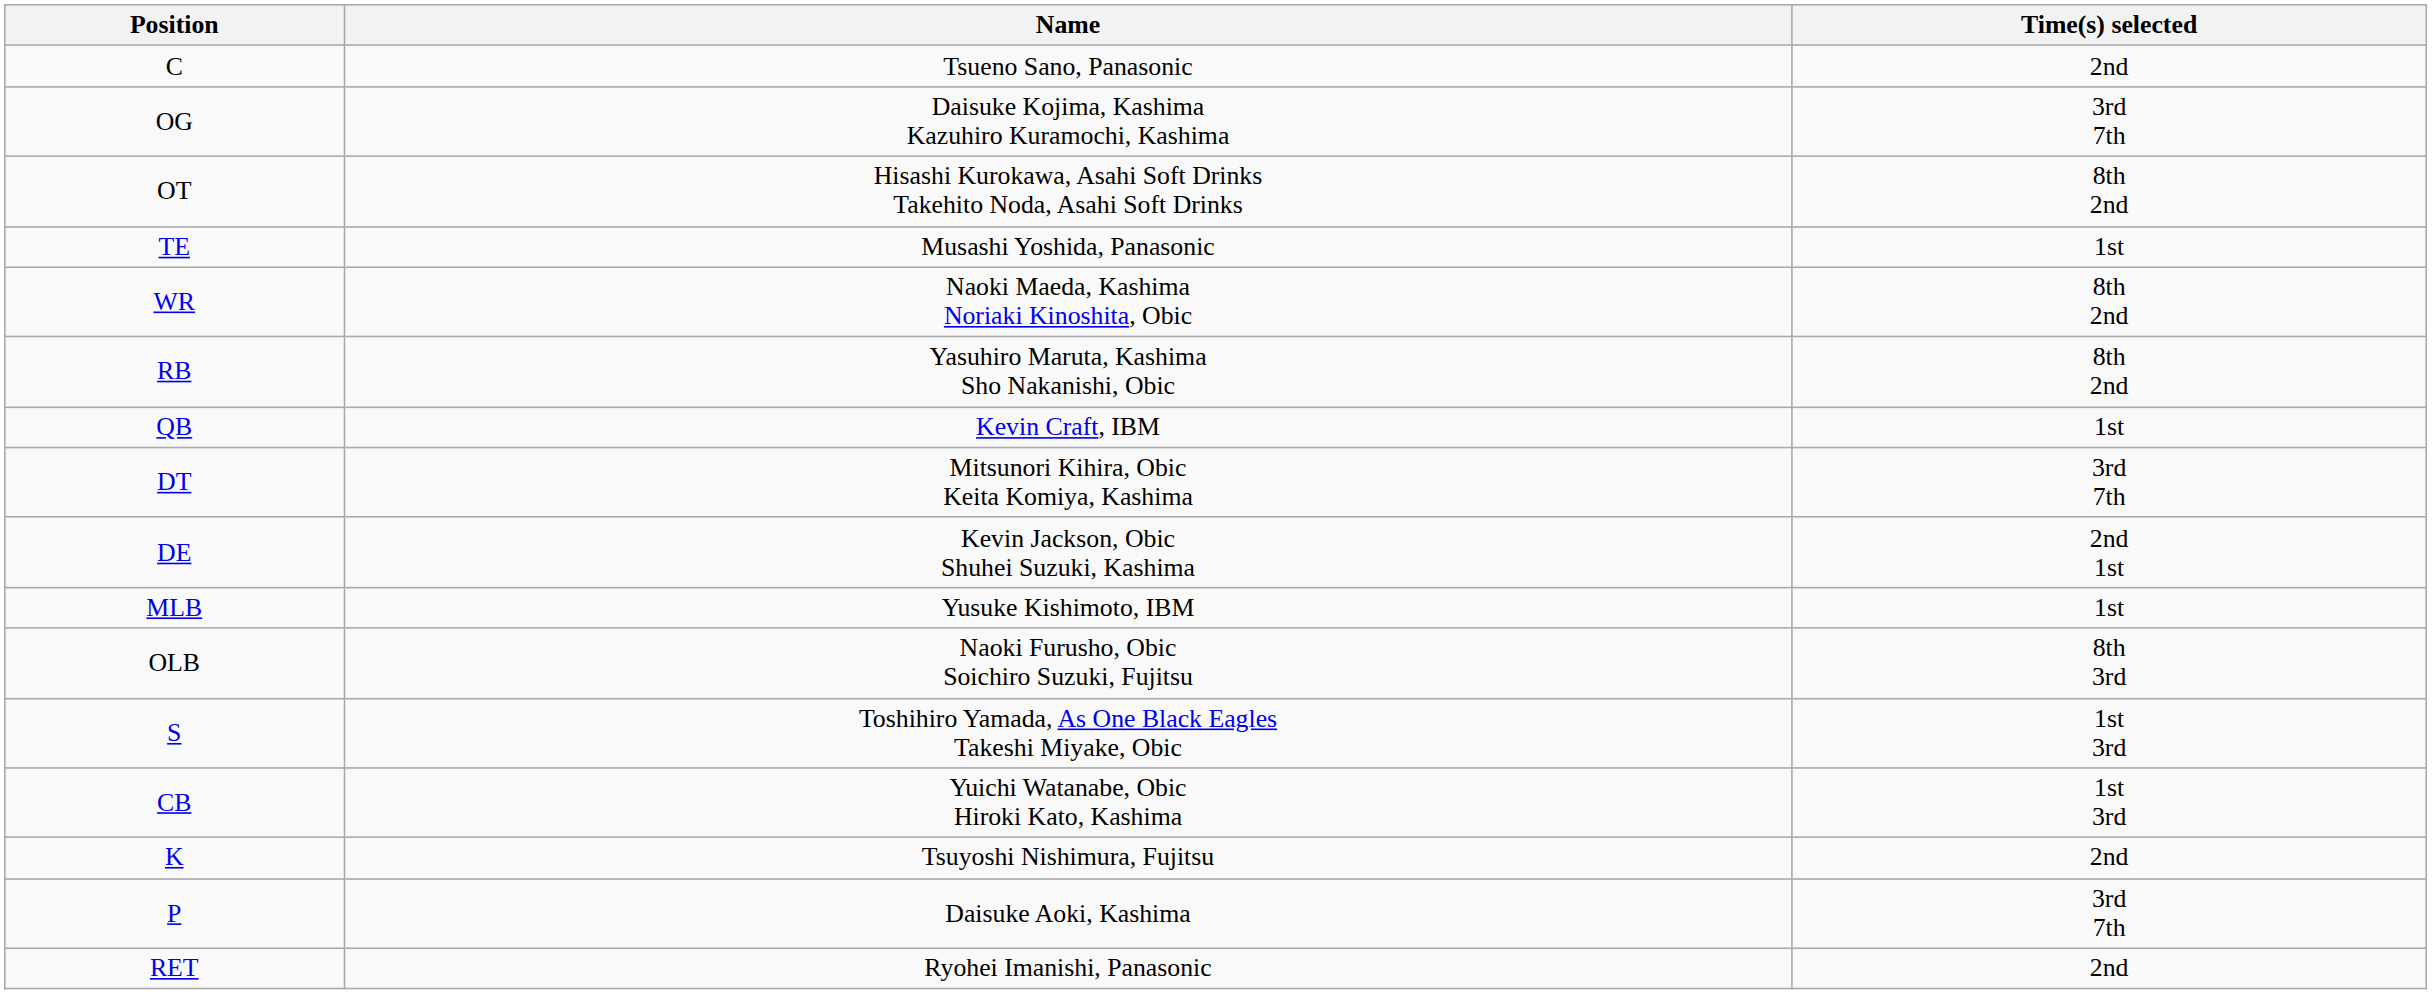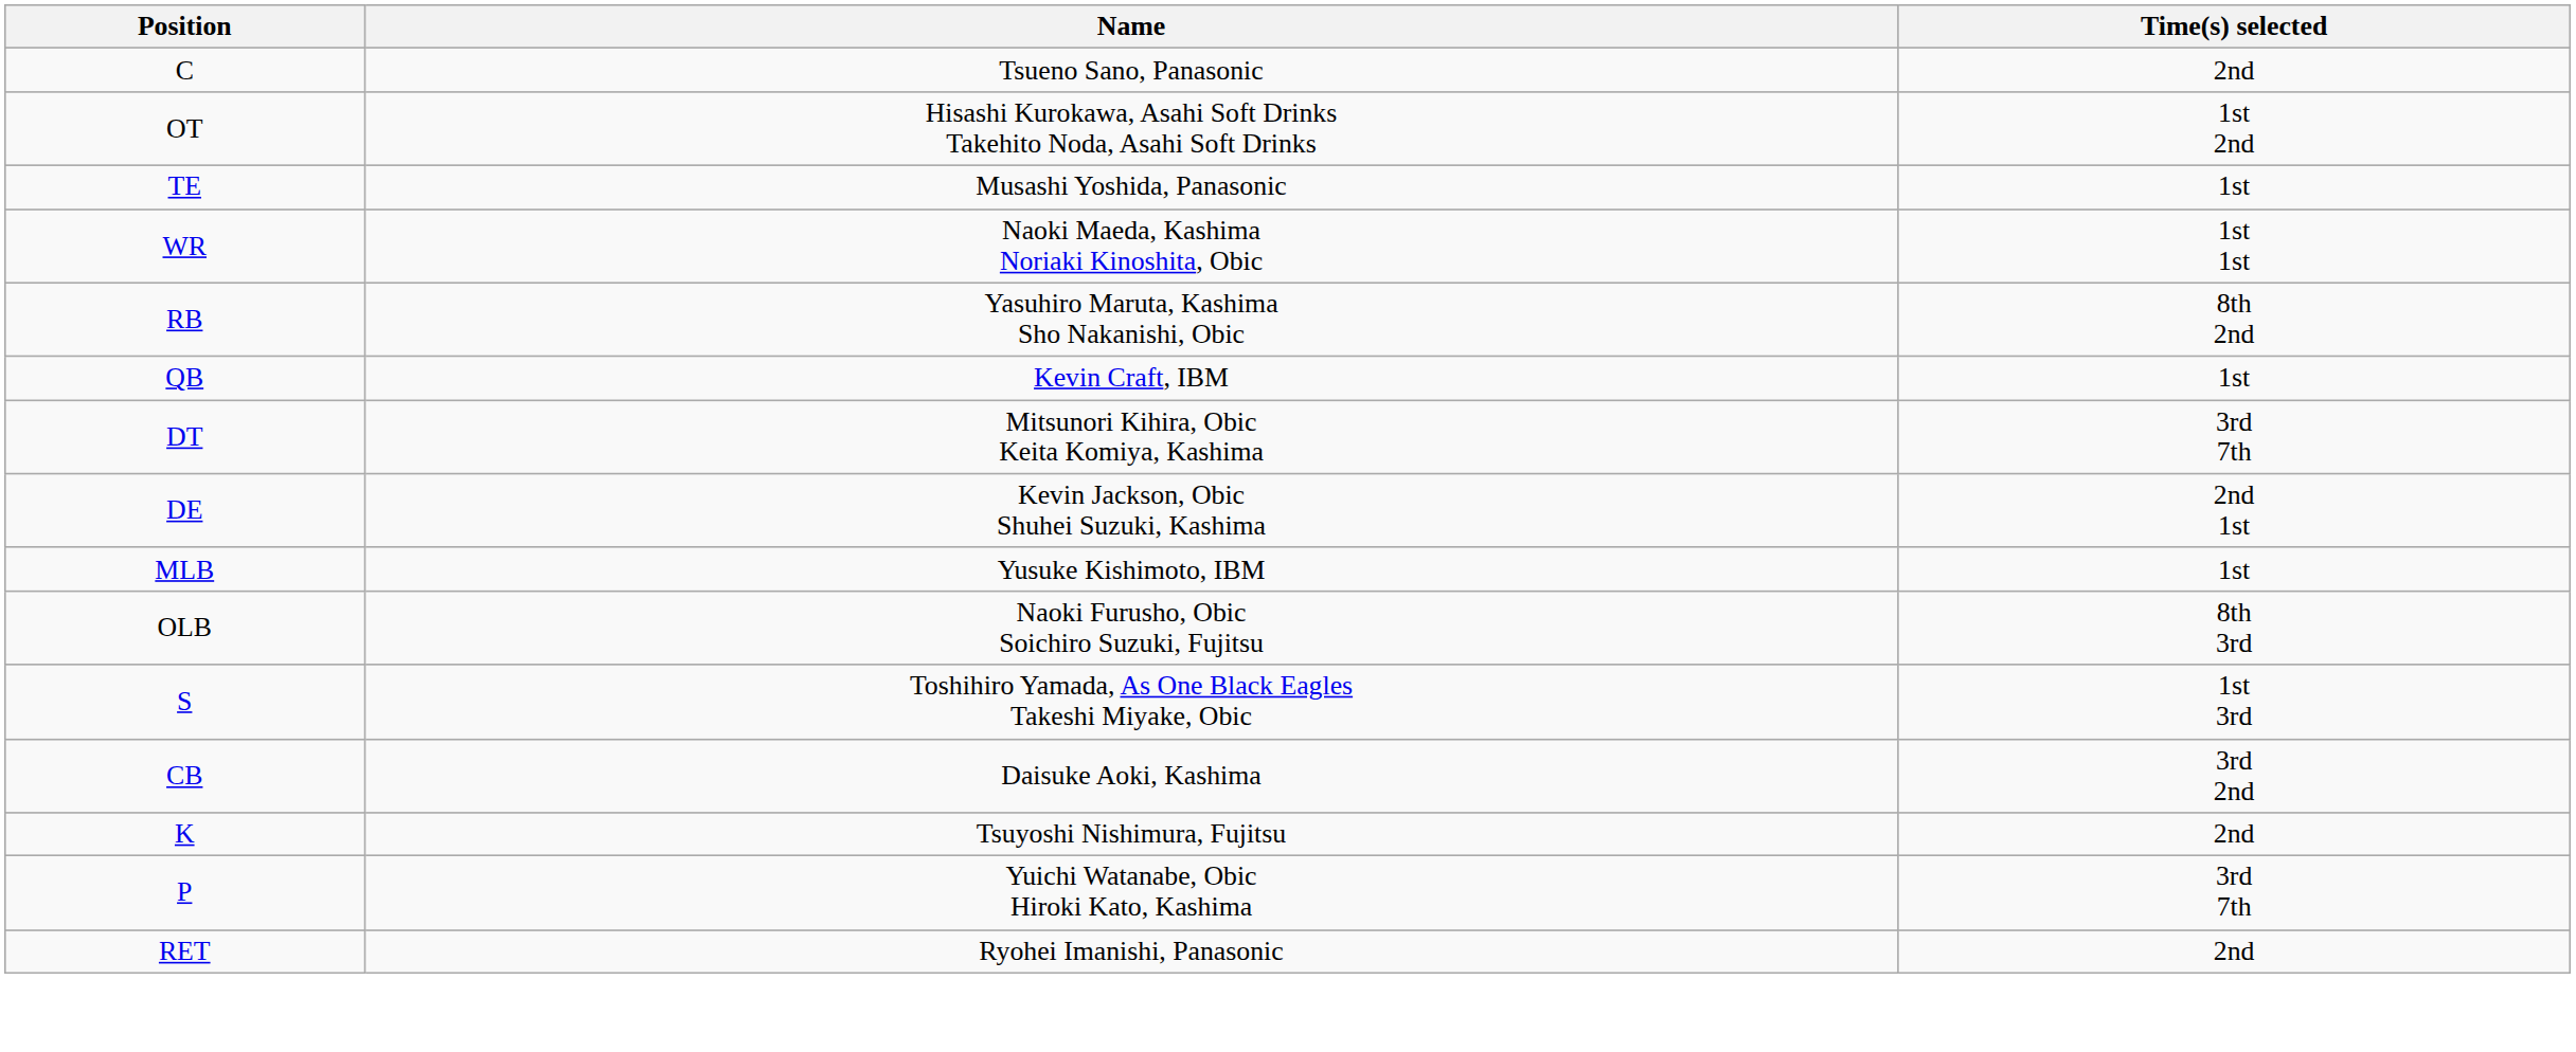- row: OG | Daisuke Kojima, Kashima Kazuhiro Kuramochi, Kashima | 3rd 7th
OT | Time(s) selected: 8th 2nd -> 1st 2nd
WR | Time(s) selected: 8th 2nd -> 1st 1st
CB | Name: Yuichi Watanabe, Obic Hiroki Kato, Kashima -> Daisuke Aoki, Kashima
CB | Time(s) selected: 1st 3rd -> 3rd 2nd
P | Name: Daisuke Aoki, Kashima -> Yuichi Watanabe, Obic Hiroki Kato, Kashima
